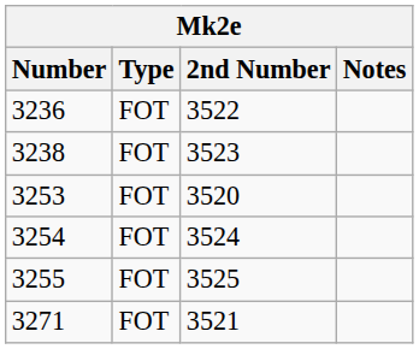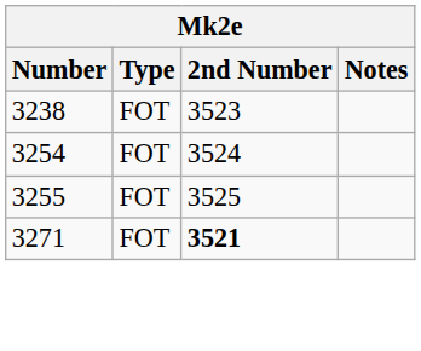- row: 3236 | FOT | 3522
- row: 3253 | FOT | 3520
3271 | 2nd Number: normal -> bold
